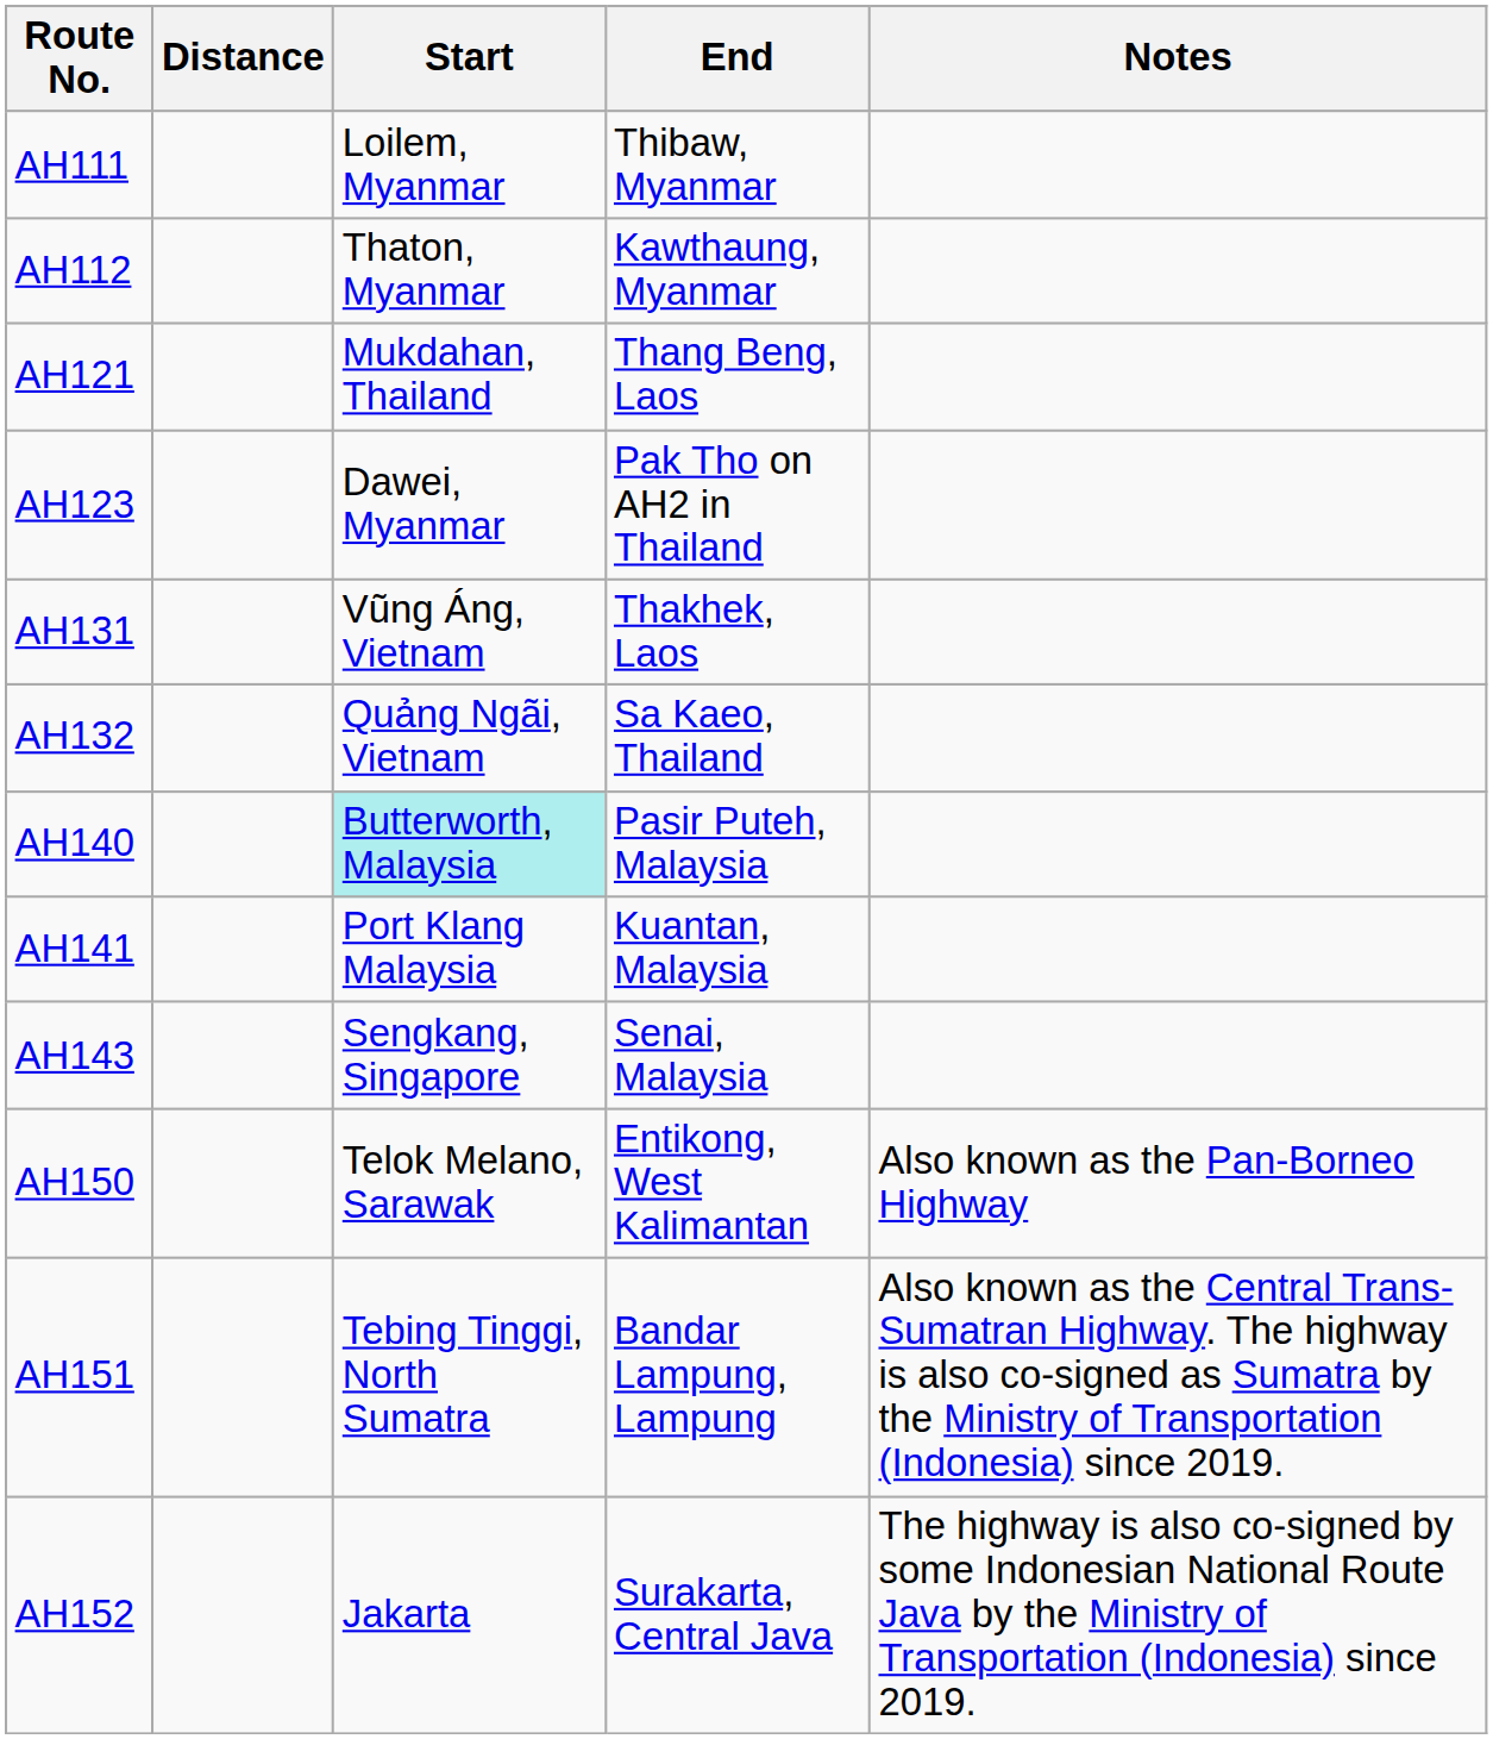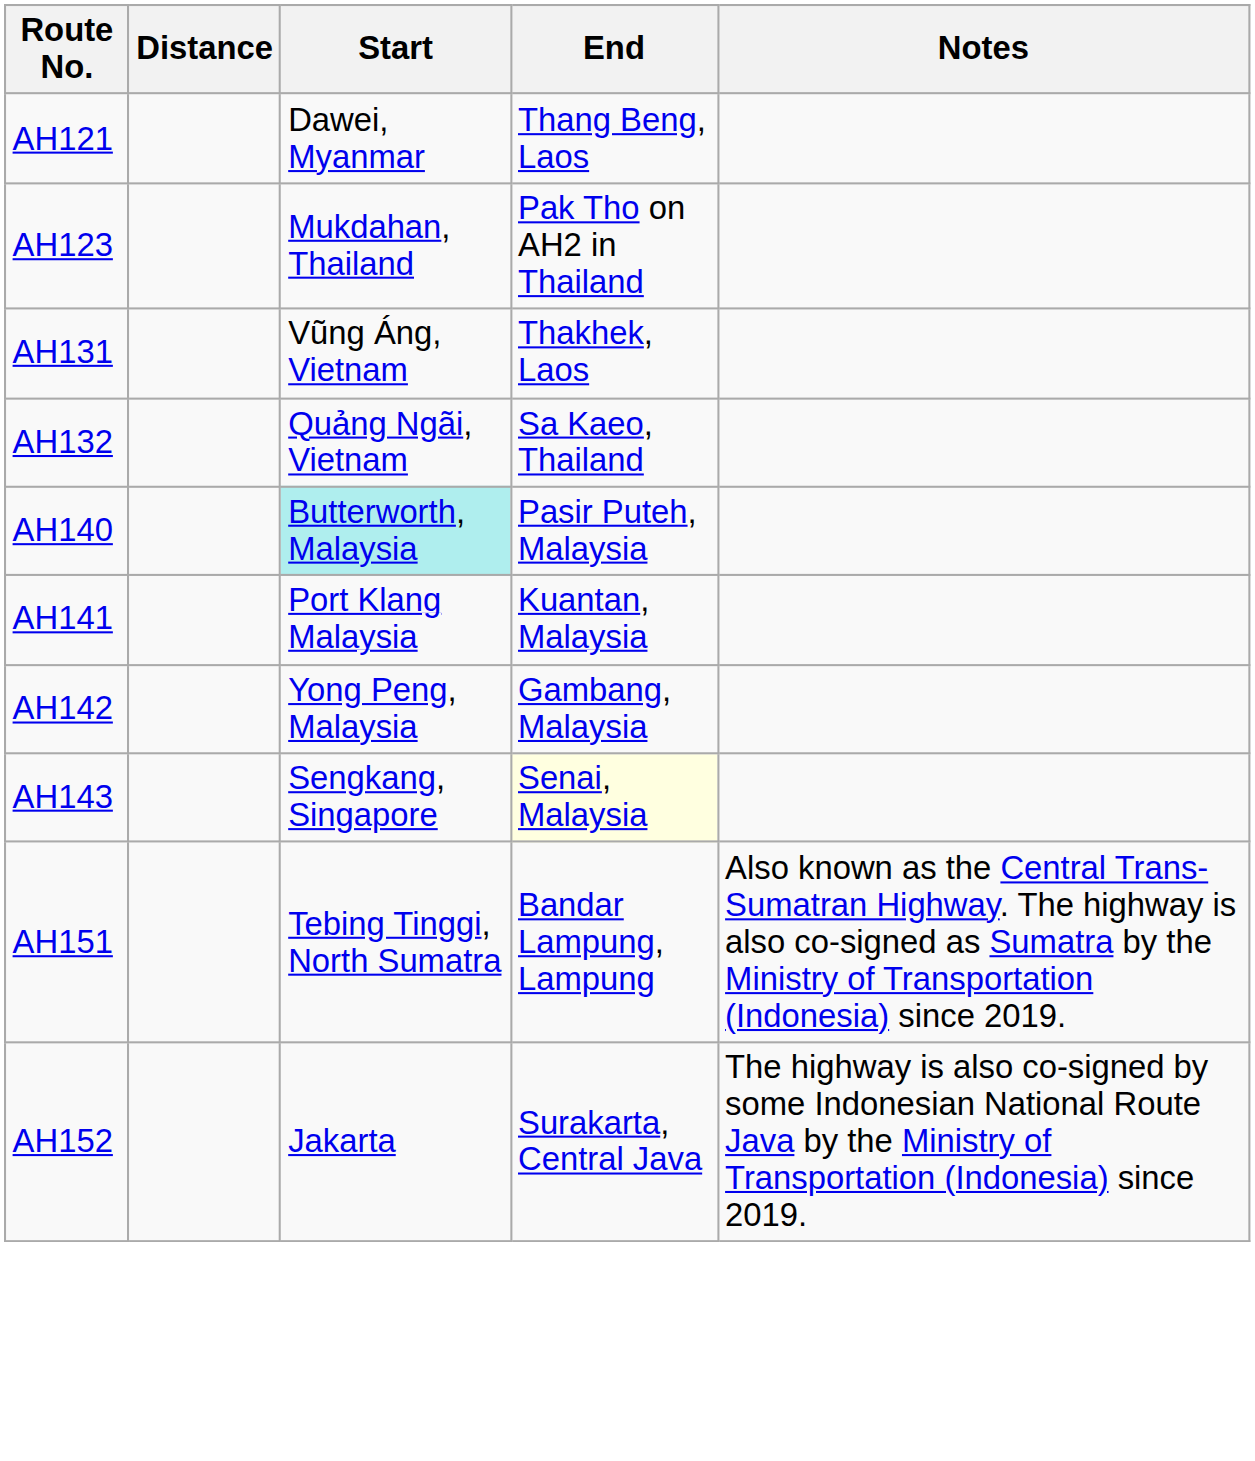- row: AH111 | Loilem, Myanmar | Thibaw, Myanmar
- row: AH112 | Thaton, Myanmar | Kawthaung, Myanmar
AH121 | Start: Mukdahan, Thailand -> Dawei, Myanmar
AH123 | Start: Dawei, Myanmar -> Mukdahan, Thailand
+ row: AH142 | Yong Peng, Malaysia | Gambang, Malaysia
AH143 | End: no background -> lightyellow background
- row: AH150 | Telok Melano, Sarawak | Entikong, West Kalimantan | Also known as the Pan-Borneo Highway
